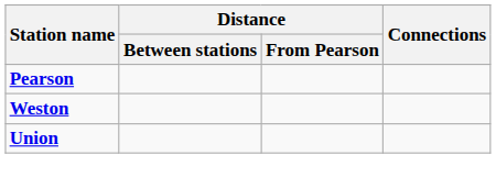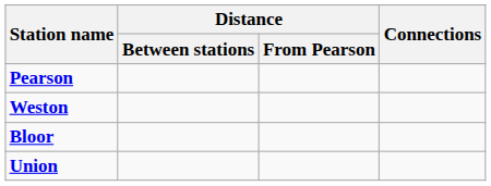+ row: Bloor
